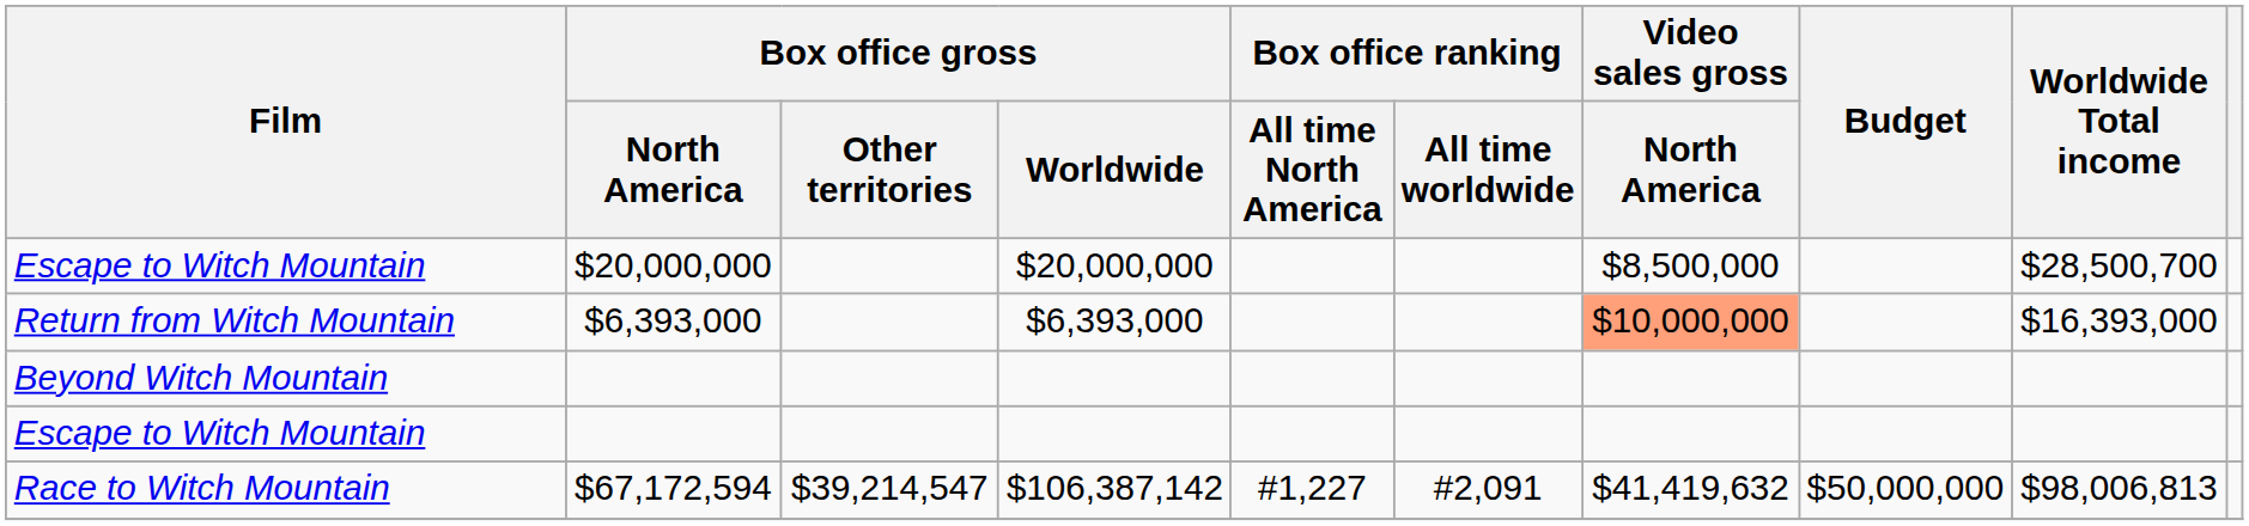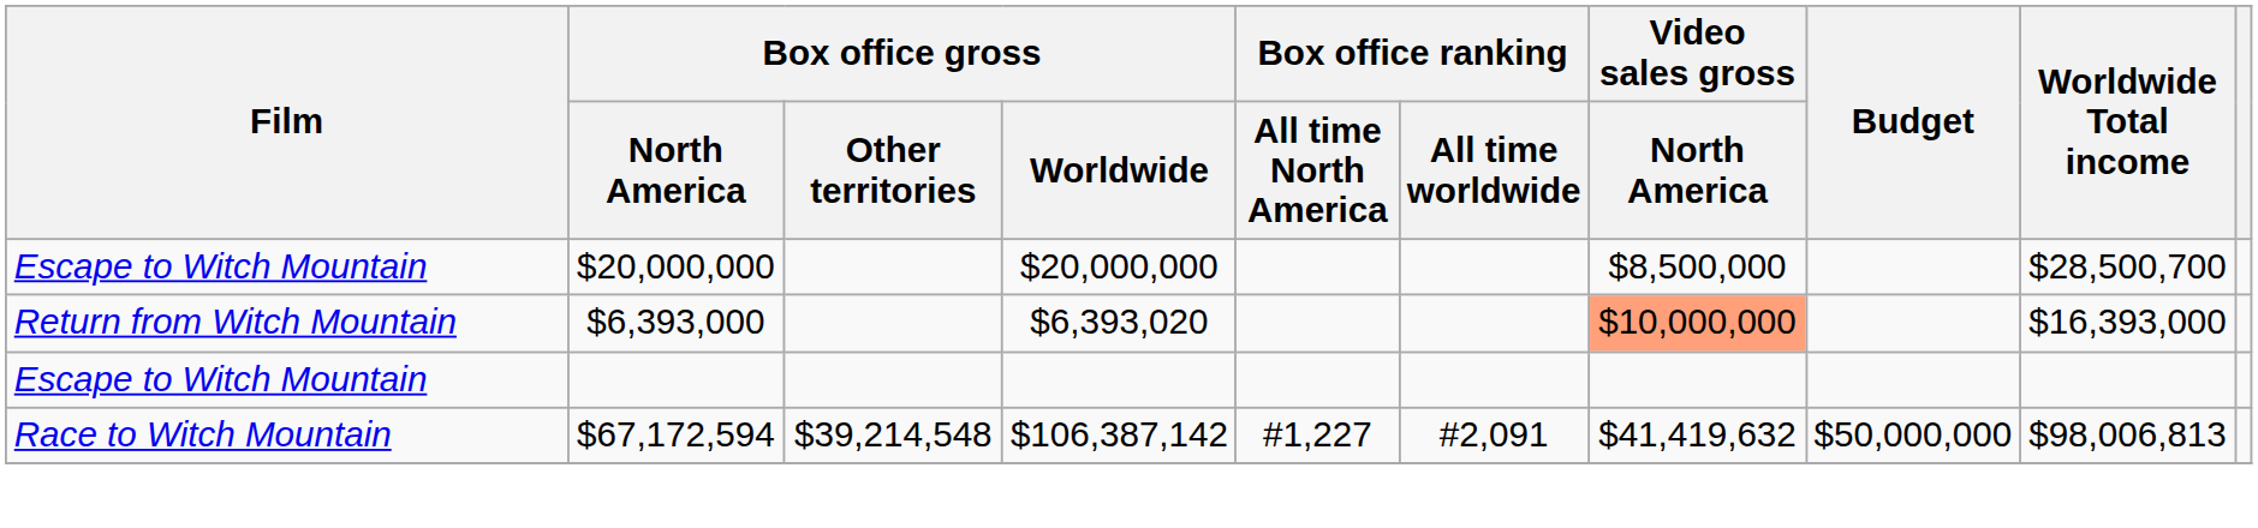Return from Witch Mountain | Box office gross / Worldwide: $6,393,000 -> $6,393,020
- row: Beyond Witch Mountain
Race to Witch Mountain | Box office gross / Other territories: $39,214,547 -> $39,214,548
